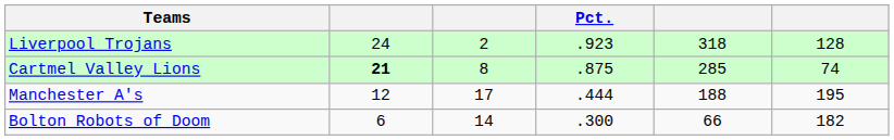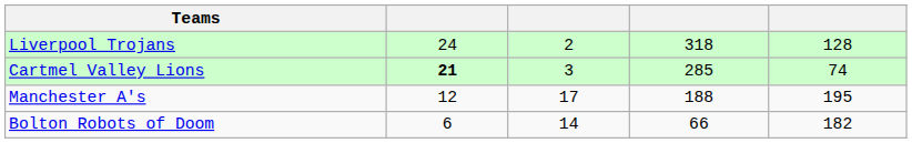- column: Pct. | .923 | .875 | .444 | .300
Cartmel Valley Lions | column 3: 8 -> 3
